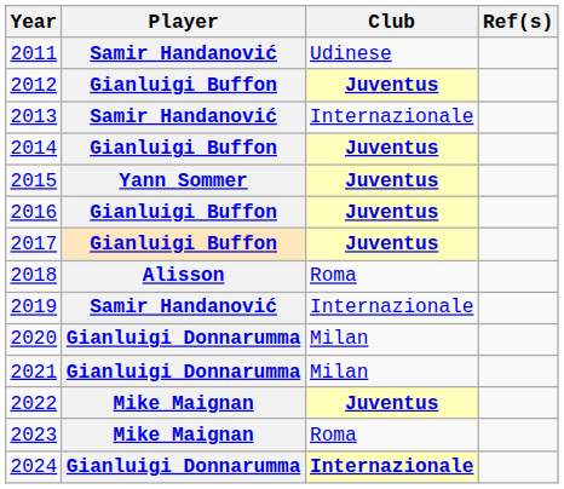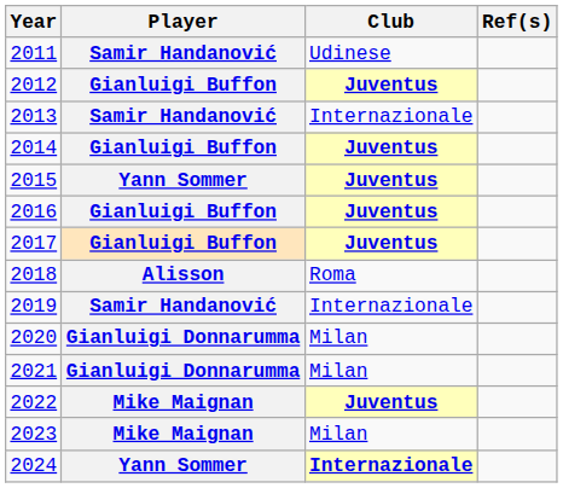2023 | Club: Roma -> Milan
2024 | Player: Gianluigi Donnarumma -> Yann Sommer
